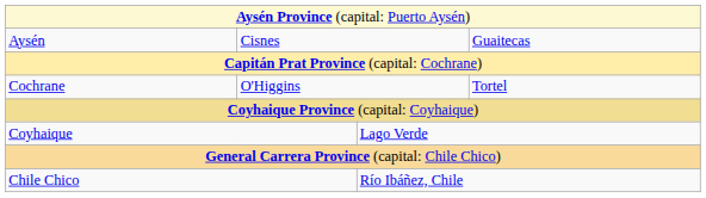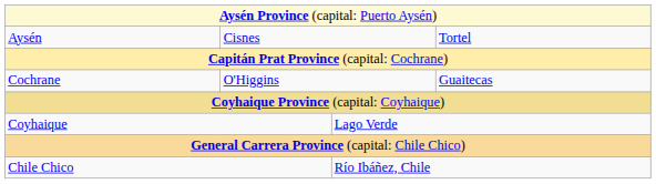Aysén | column 4: Guaitecas -> Tortel
Cochrane | column 4: Tortel -> Guaitecas
